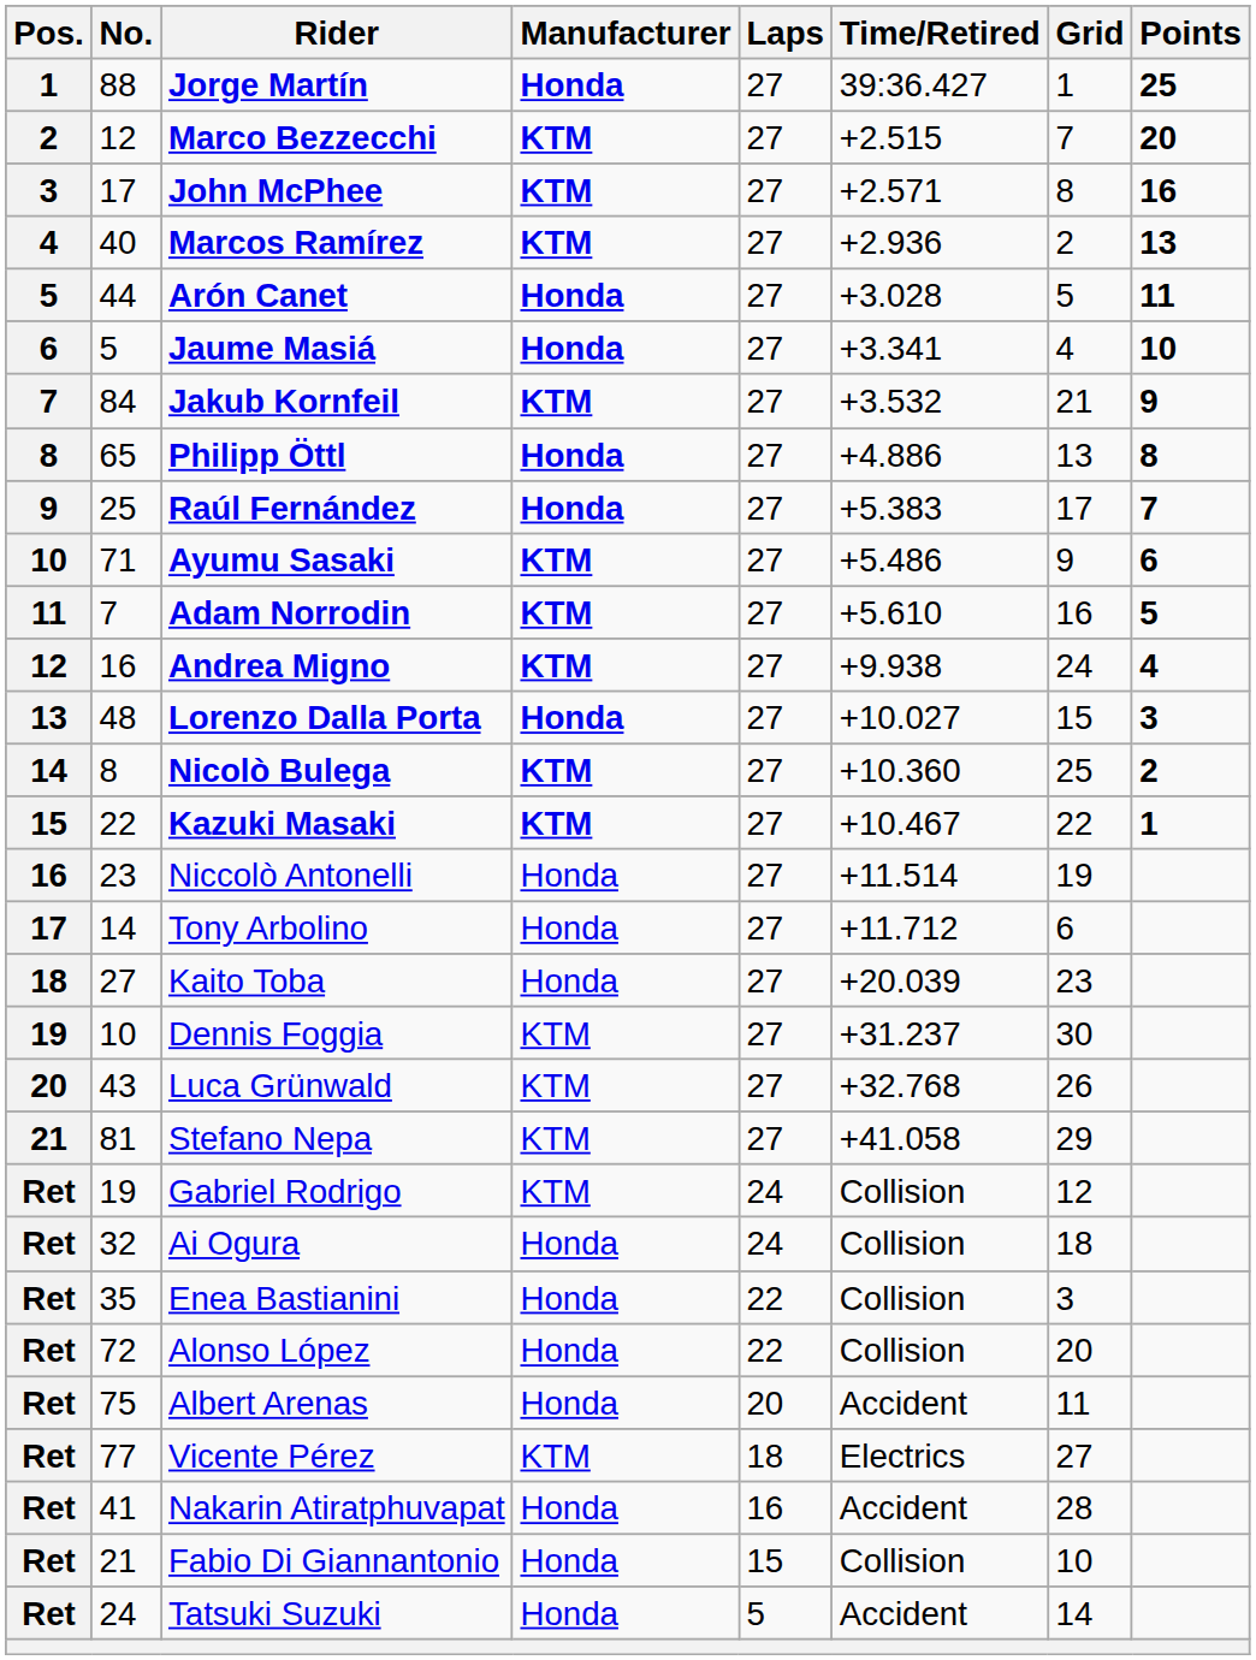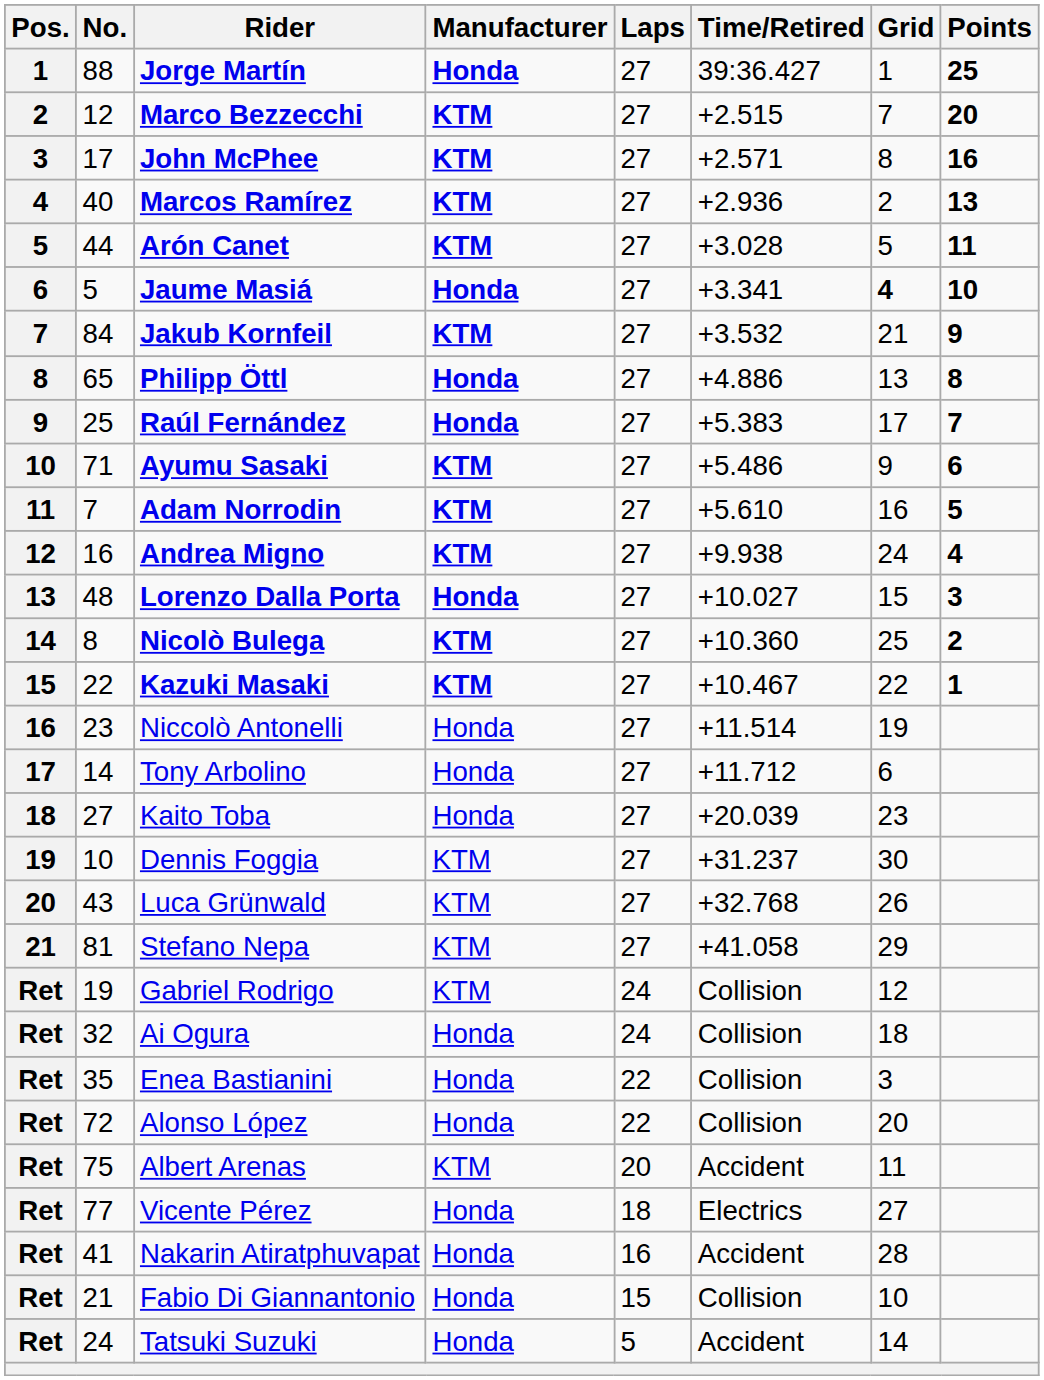Arón Canet | Manufacturer: Honda -> KTM
Jaume Masiá | Grid: normal -> bold
Albert Arenas | Manufacturer: Honda -> KTM
Vicente Pérez | Manufacturer: KTM -> Honda
